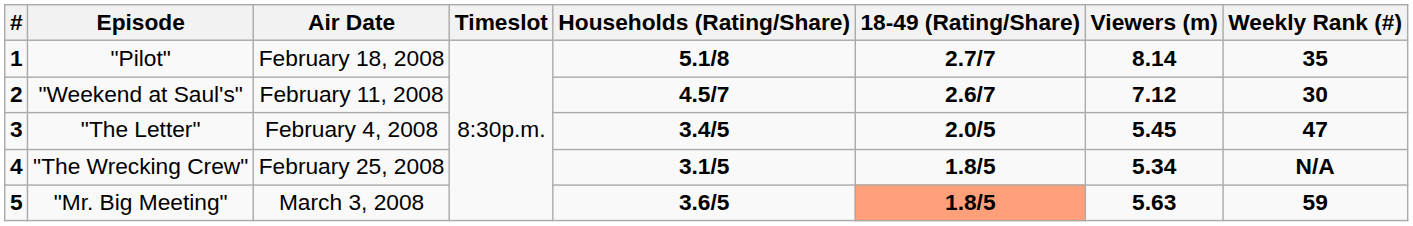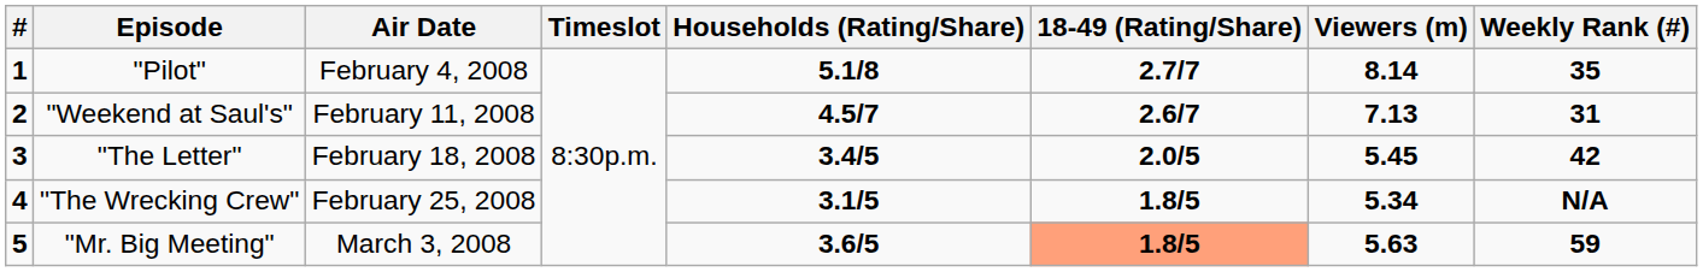"Pilot" | Air Date: February 18, 2008 -> February 4, 2008
"Weekend at Saul's" | Viewers (m): 7.12 -> 7.13
"Weekend at Saul's" | Weekly Rank (#): 30 -> 31
"The Letter" | Air Date: February 4, 2008 -> February 18, 2008
"The Letter" | Weekly Rank (#): 47 -> 42
